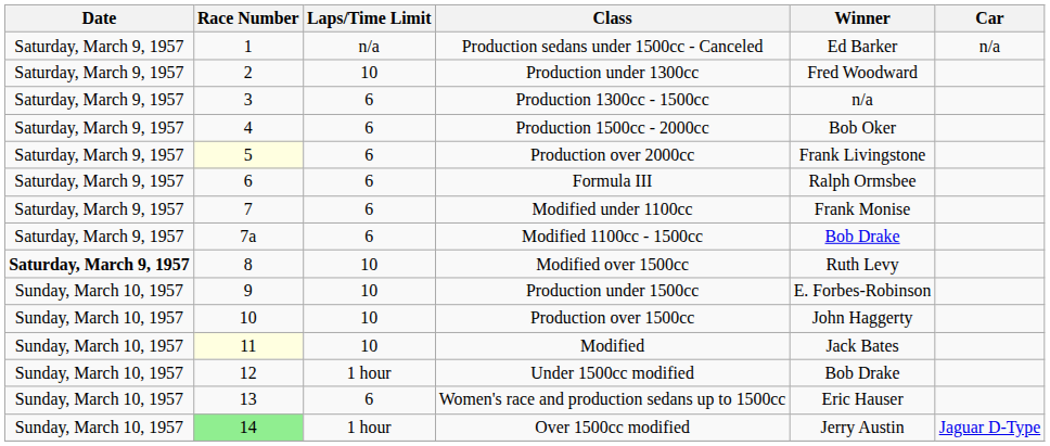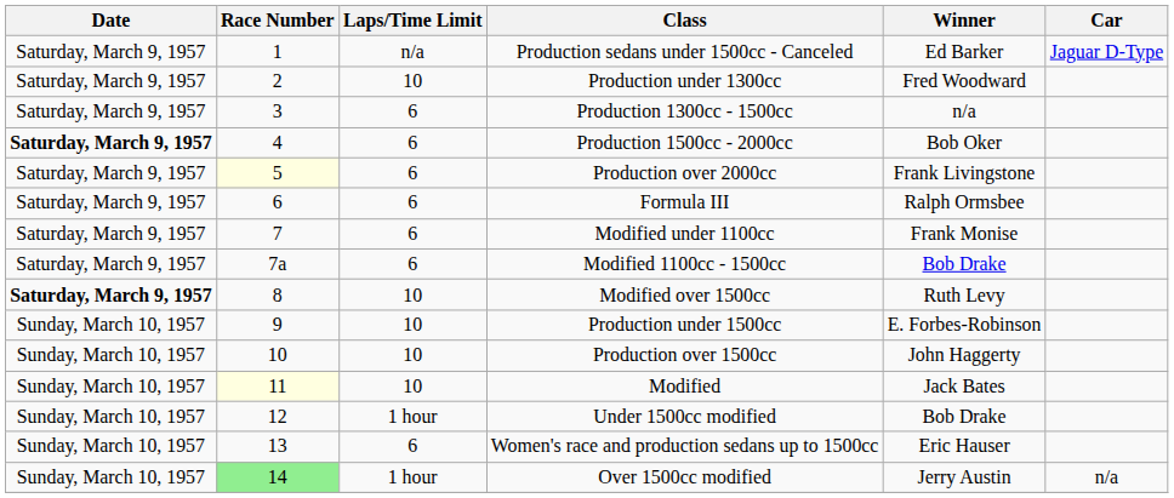Production sedans under 1500cc - Canceled | Car: n/a -> Jaguar D-Type
Production 1500cc - 2000cc | Date: normal -> bold
Over 1500cc modified | Car: Jaguar D-Type -> n/a
